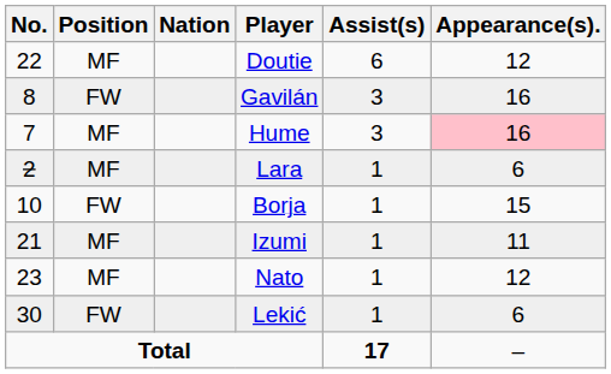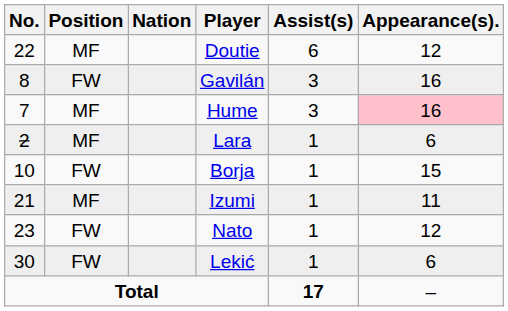Nato | Position: MF -> FW
